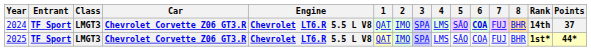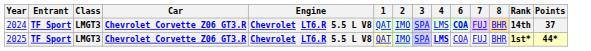- column: 5 | SÃO | SÃO
2025 | 4: normal -> bold
